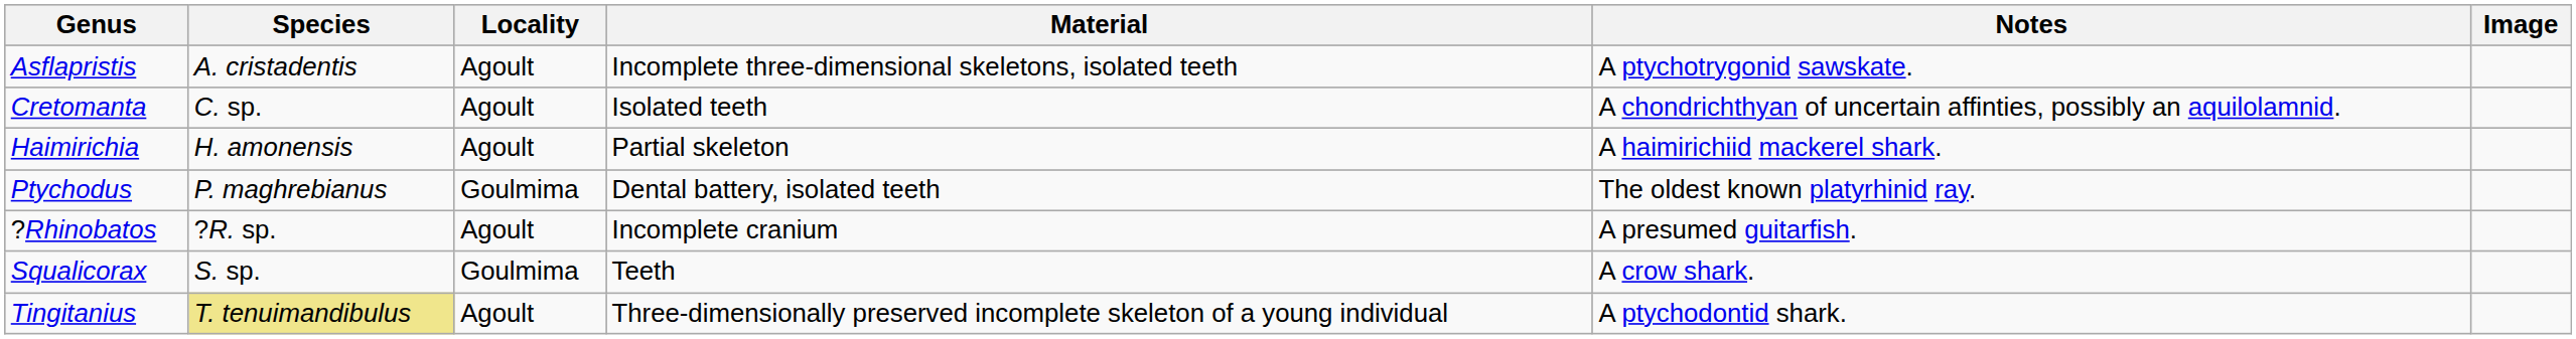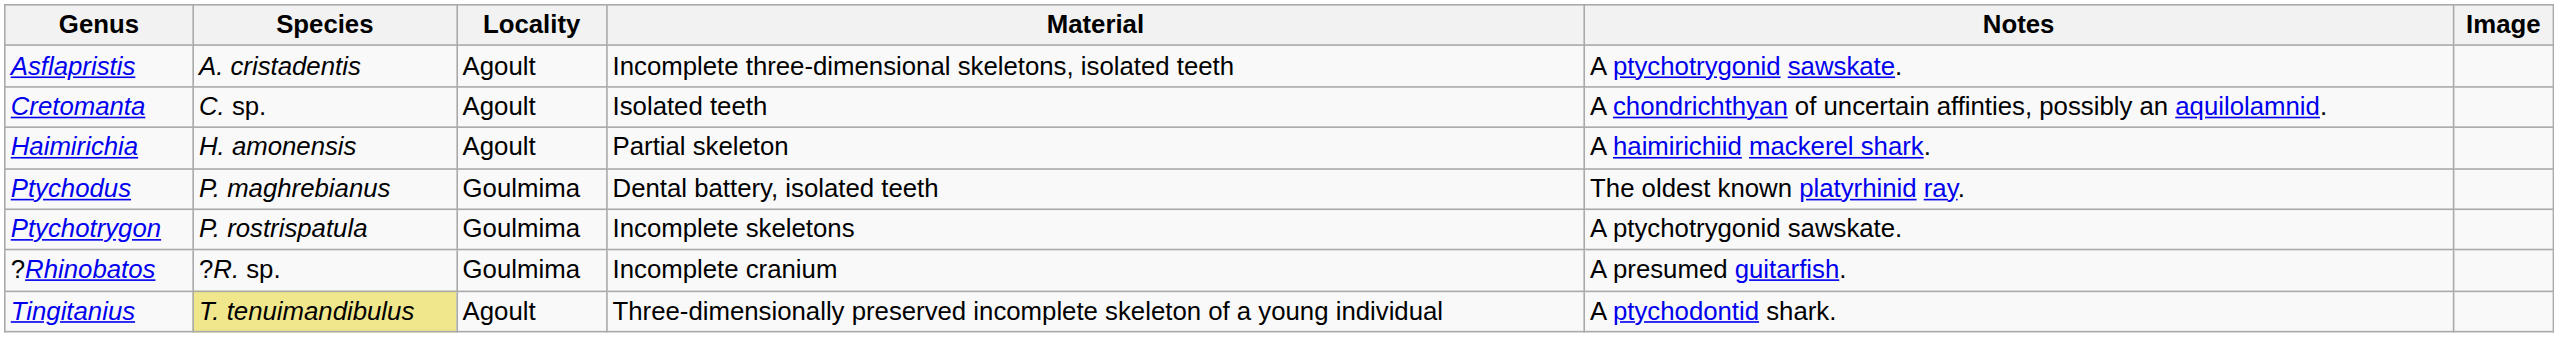+ row: Ptychotrygon | P. rostrispatula | Goulmima | Incomplete skeletons | A ptychotrygonid sawskate.
?Rhinobatos | Locality: Agoult -> Goulmima
- row: Squalicorax | S. sp. | Goulmima | Teeth | A crow shark.
